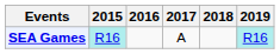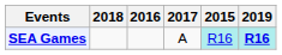columns swapped: 2015 <-> 2018
SEA Games | 2019: normal -> bold
